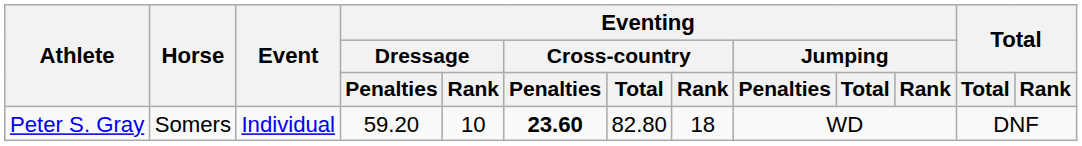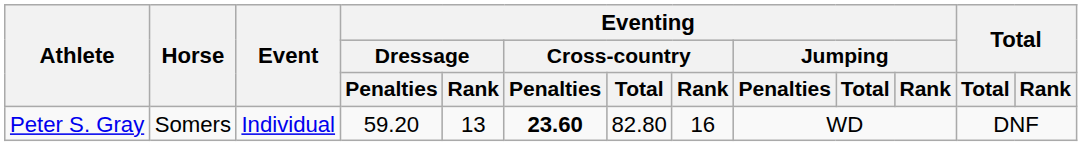Peter S. Gray | Eventing / Dressage / Rank: 10 -> 13
Peter S. Gray | Eventing / Cross-country / Rank: 18 -> 16
